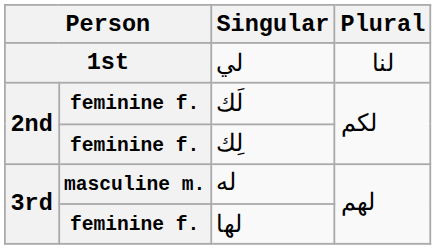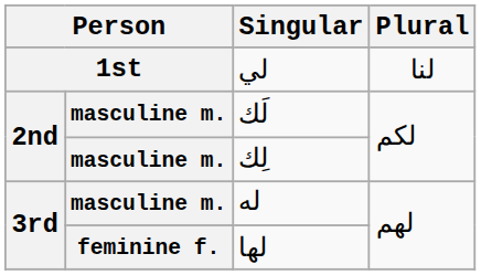لَك | column 2: feminine f. -> masculine m.
لِك | column 2: feminine f. -> masculine m.
